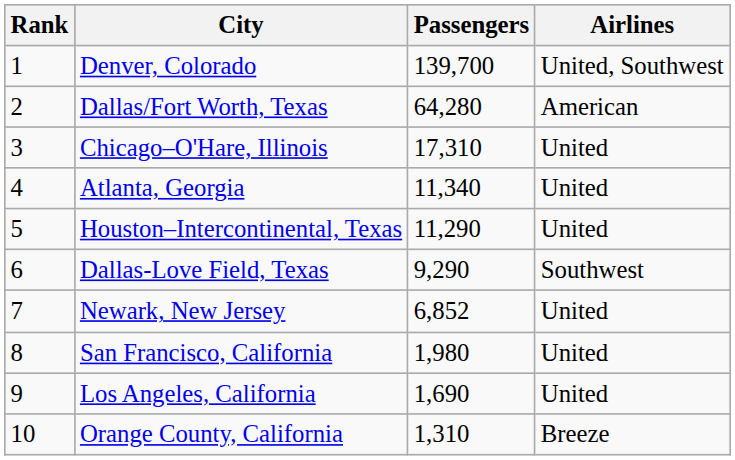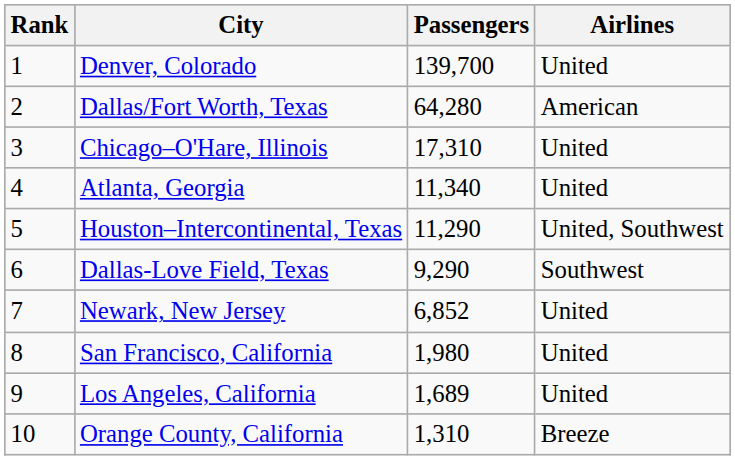Denver, Colorado | Airlines: United, Southwest -> United
Houston–Intercontinental, Texas | Airlines: United -> United, Southwest
Los Angeles, California | Passengers: 1,690 -> 1,689
